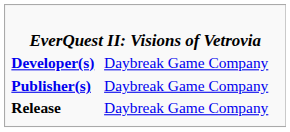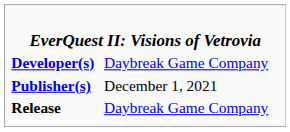Publisher(s) | column 2: Daybreak Game Company -> December 1, 2021
